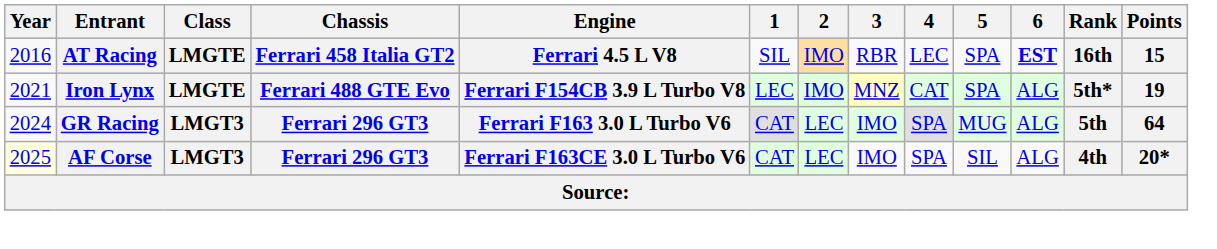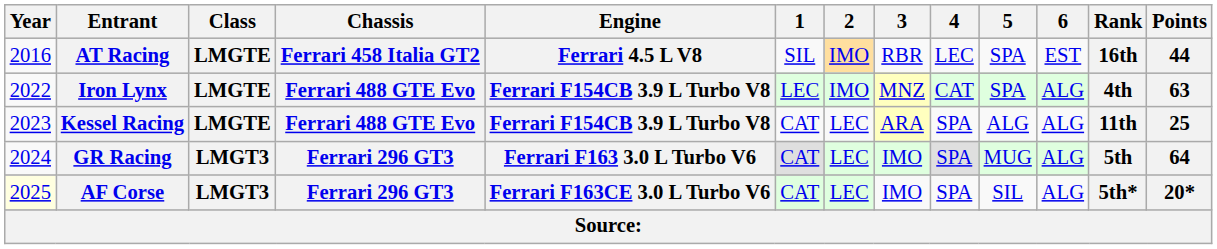AT Racing | 6: bold -> normal
AT Racing | Points: 15 -> 44
Iron Lynx | Year: 2021 -> 2022
Iron Lynx | Rank: 5th* -> 4th
Iron Lynx | Points: 19 -> 63
+ row: 2023 | Kessel Racing | LMGTE | Ferrari 488 GTE Evo | Ferrari F154CB 3.9 L Turbo V8 | CAT | LEC | ARA | SPA | ALG | ALG | 11th | 25
AF Corse | Rank: 4th -> 5th*
